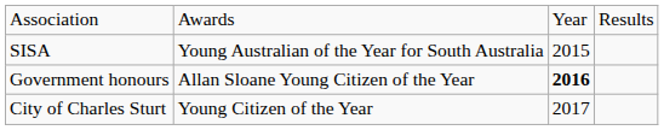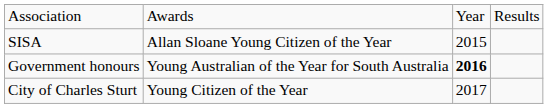SISA | column 2: Young Australian of the Year for South Australia -> Allan Sloane Young Citizen of the Year
Government honours | column 2: Allan Sloane Young Citizen of the Year -> Young Australian of the Year for South Australia
